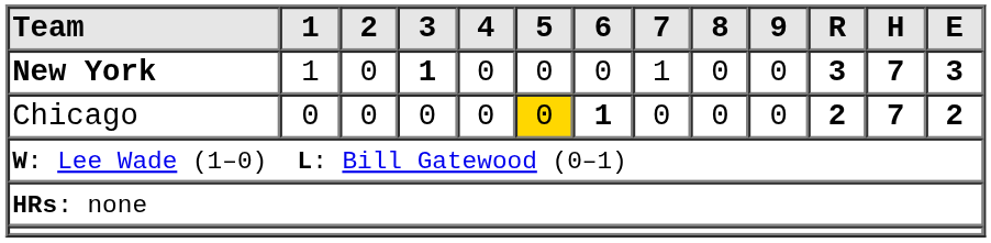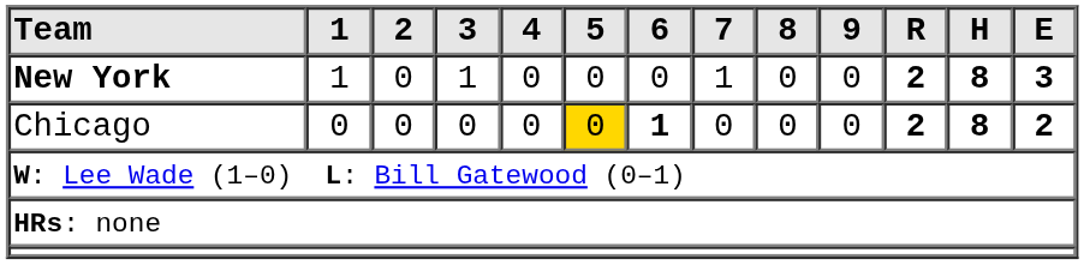New York | 3: bold -> normal
New York | R: 3 -> 2
New York | H: 7 -> 8
Chicago | H: 7 -> 8
